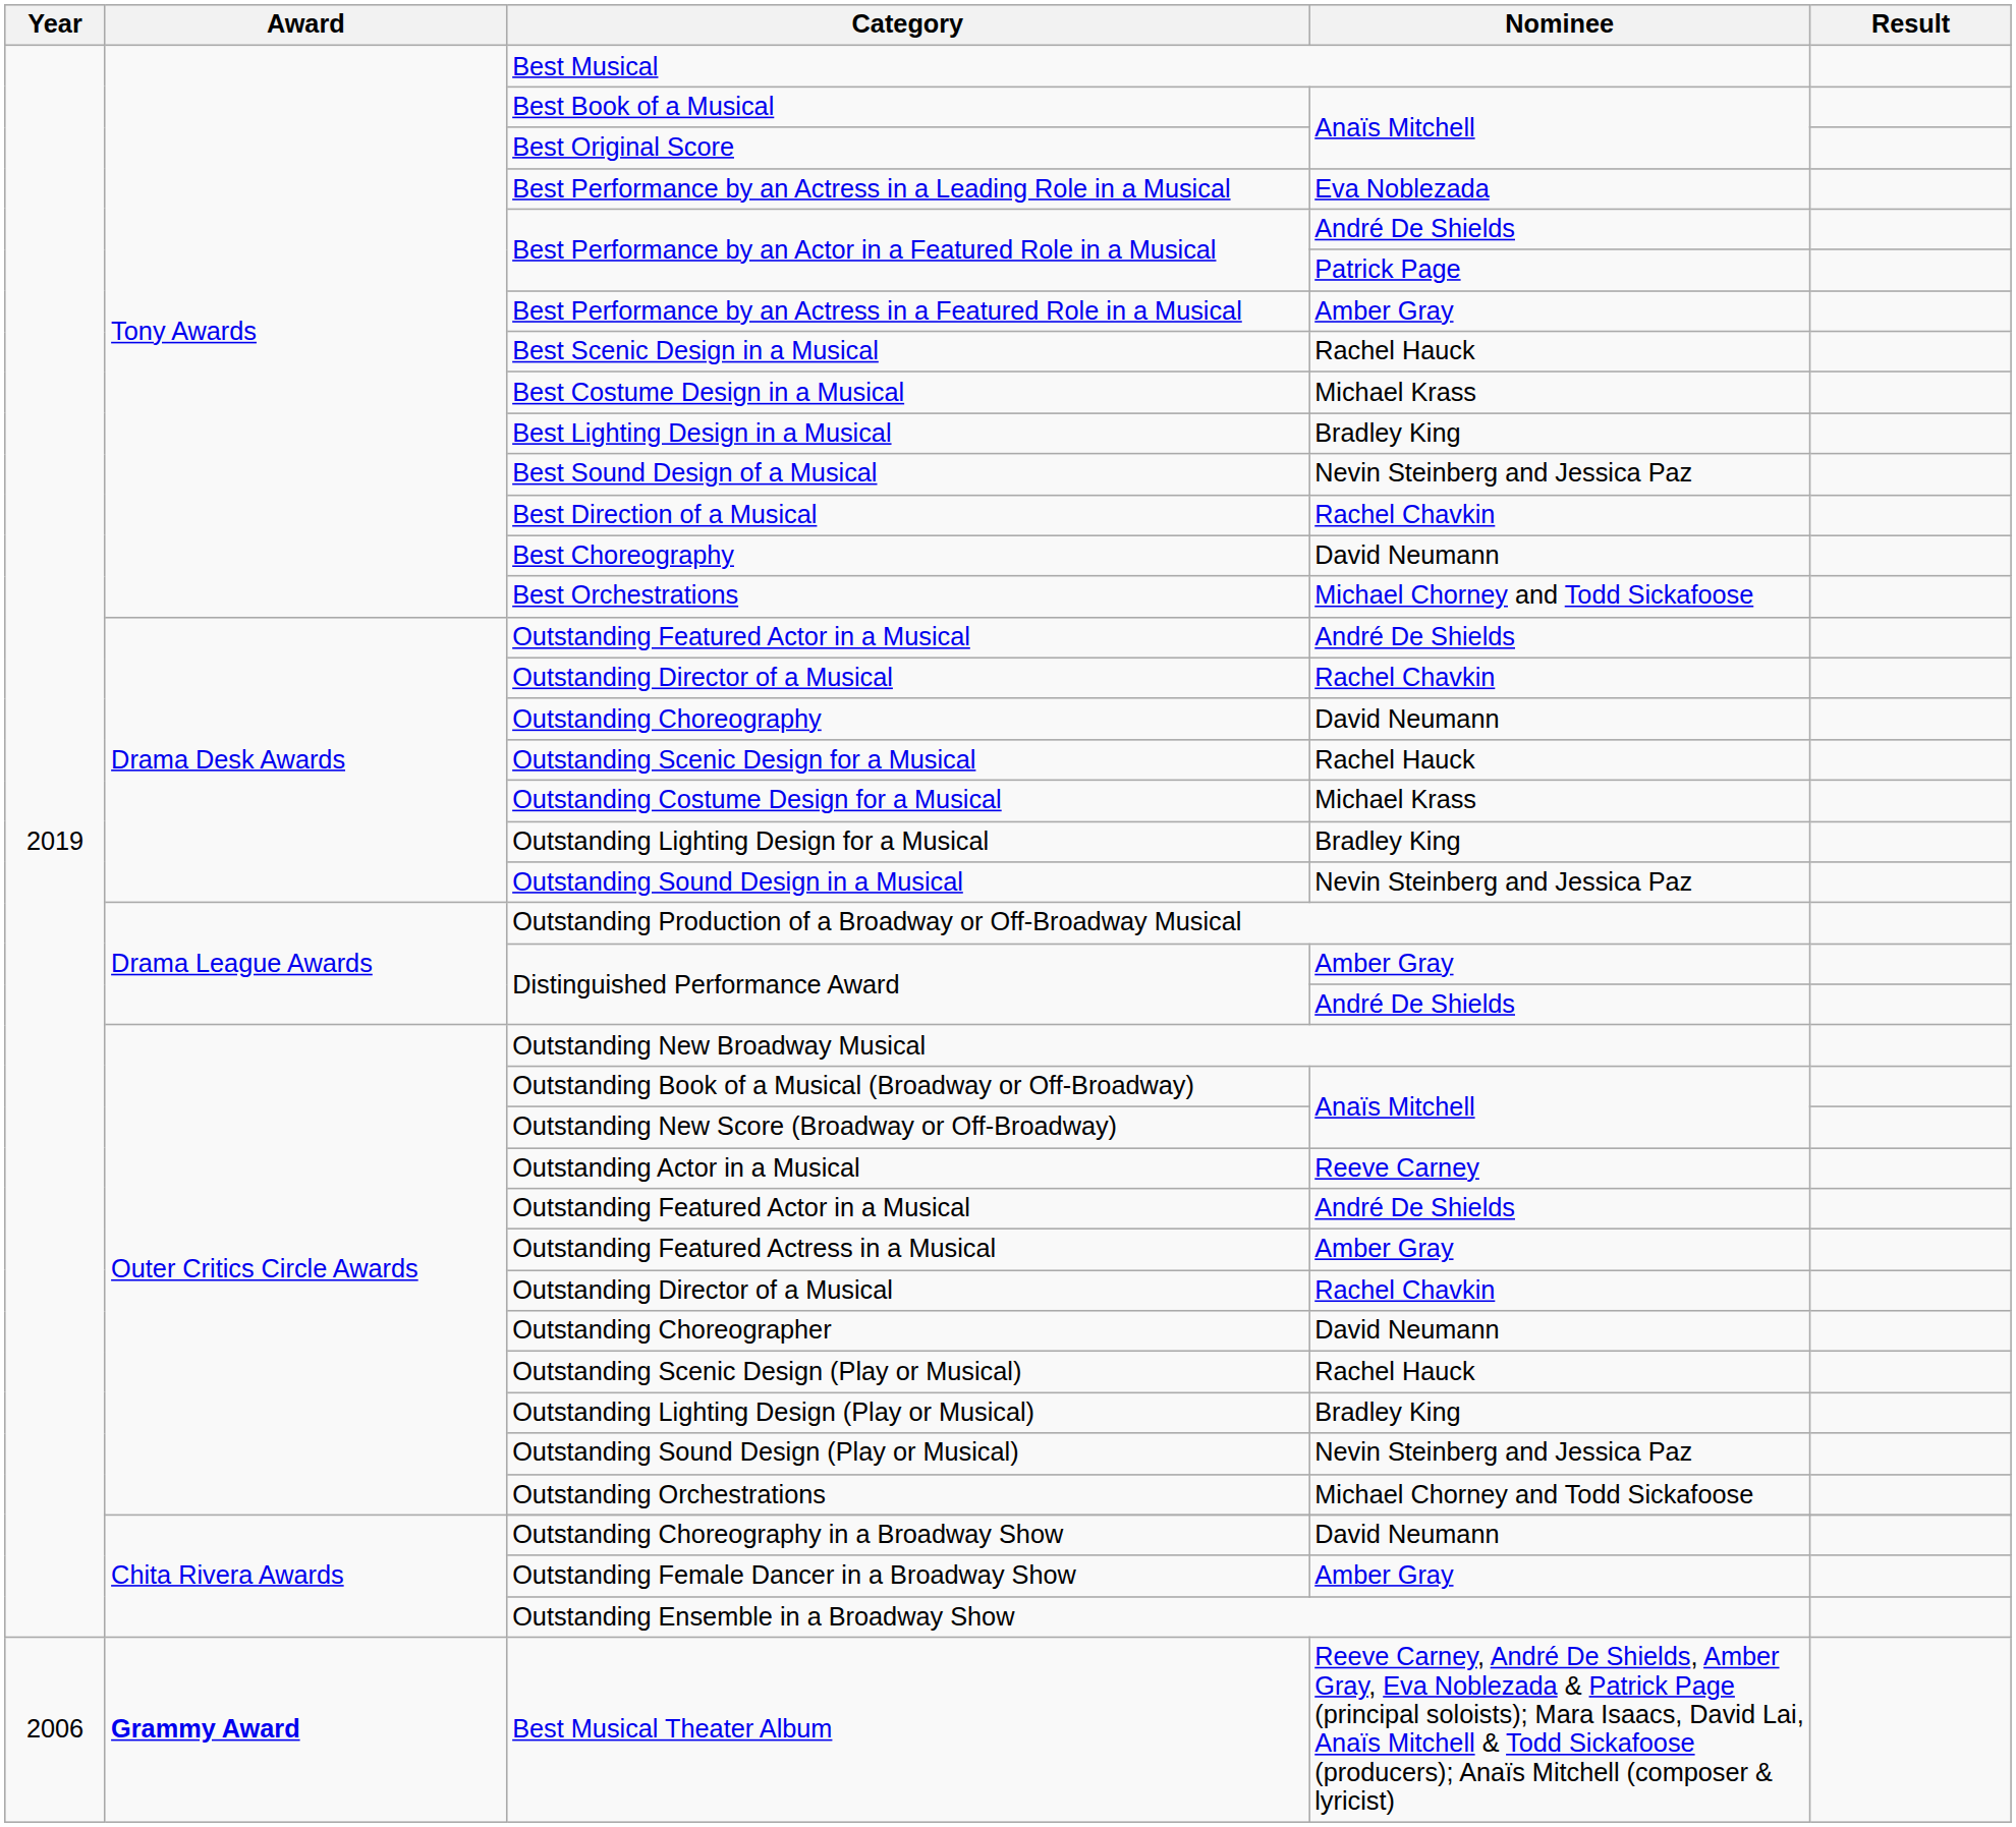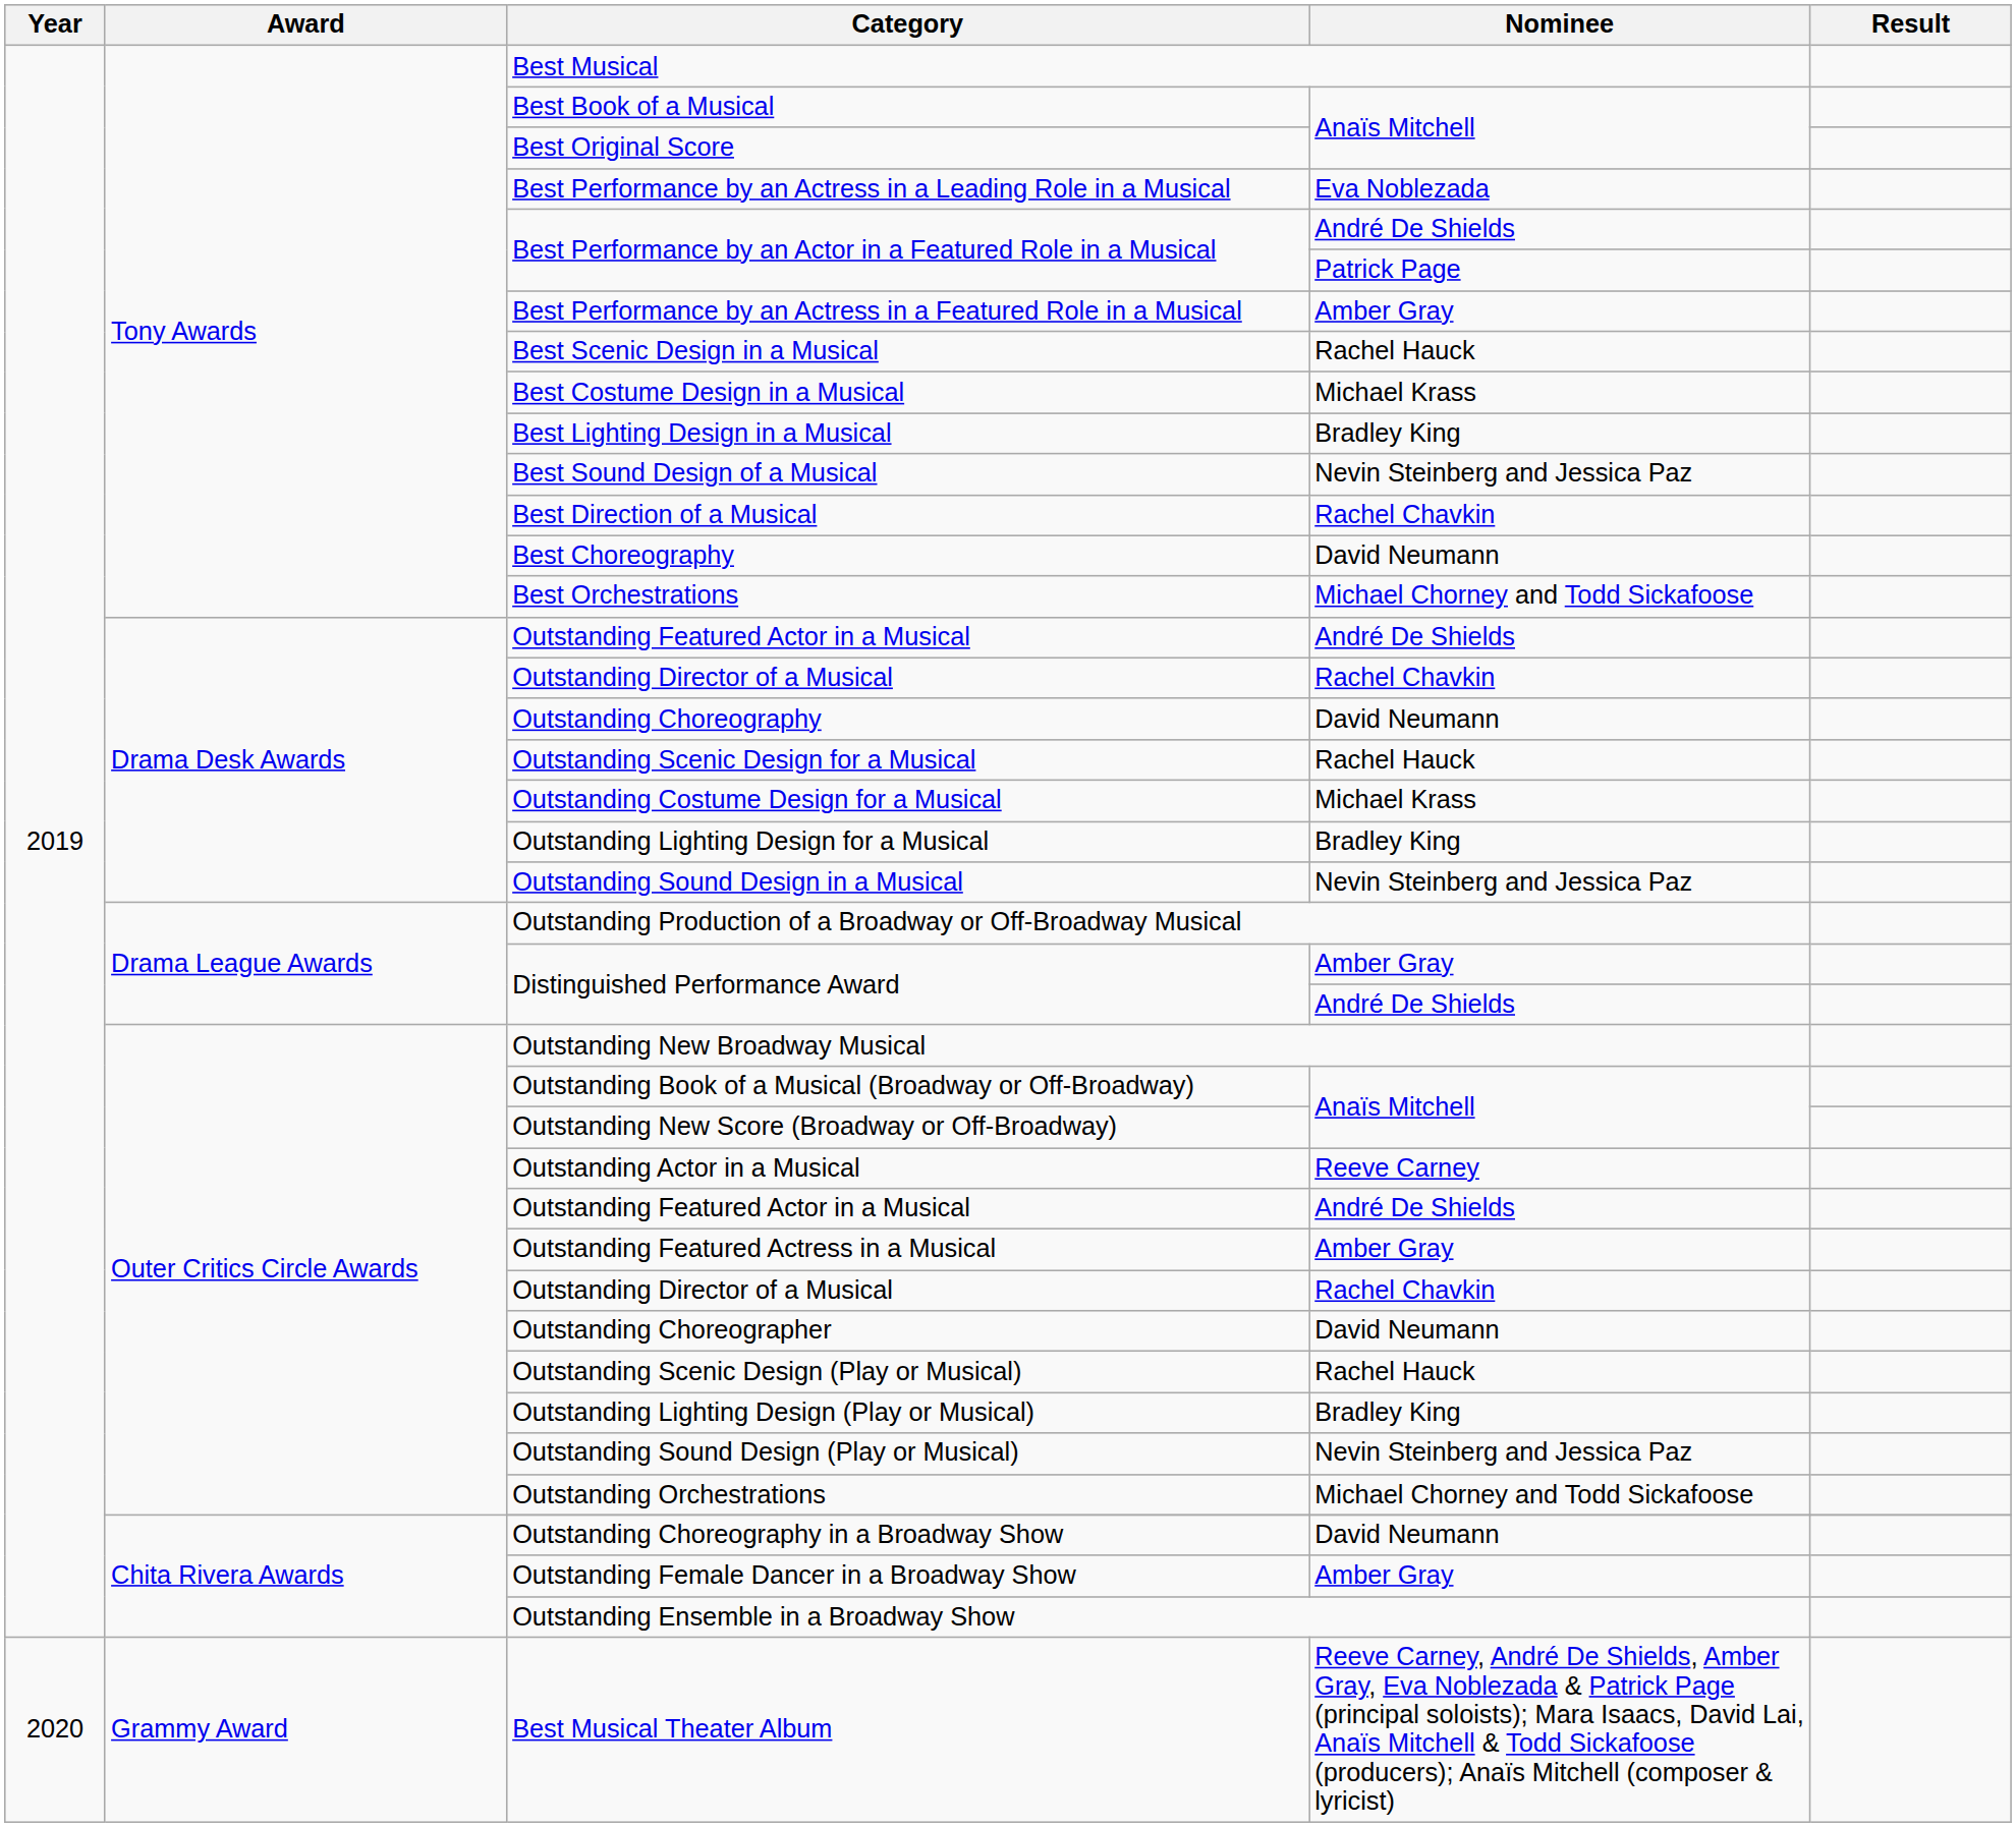Best Musical Theater Album | Year: 2006 -> 2020
Best Musical Theater Album | Award: bold -> normal
